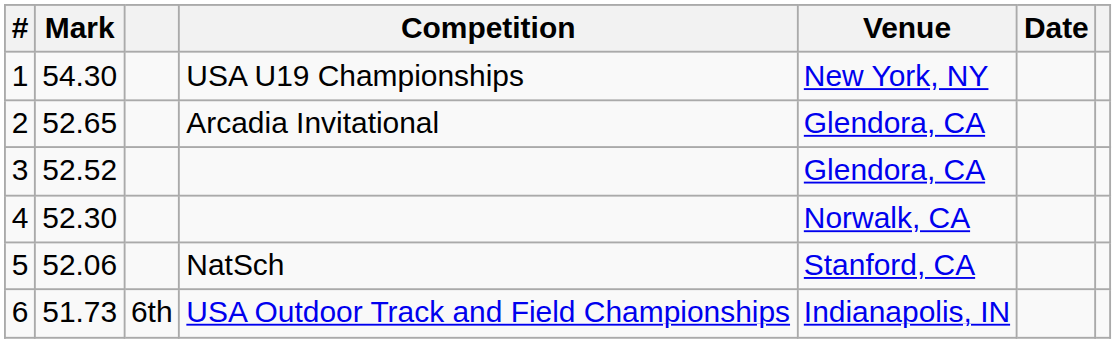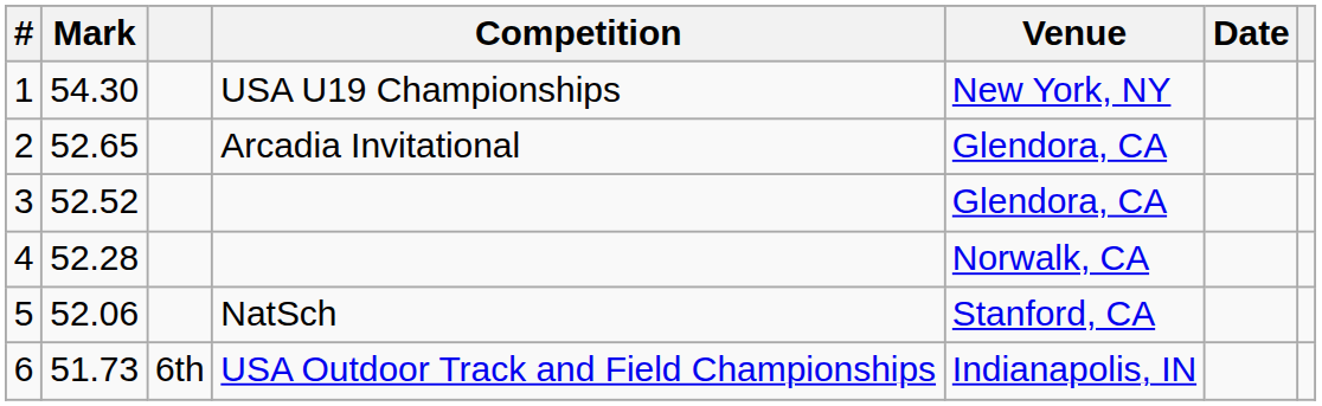4 | Mark: 52.30 -> 52.28
